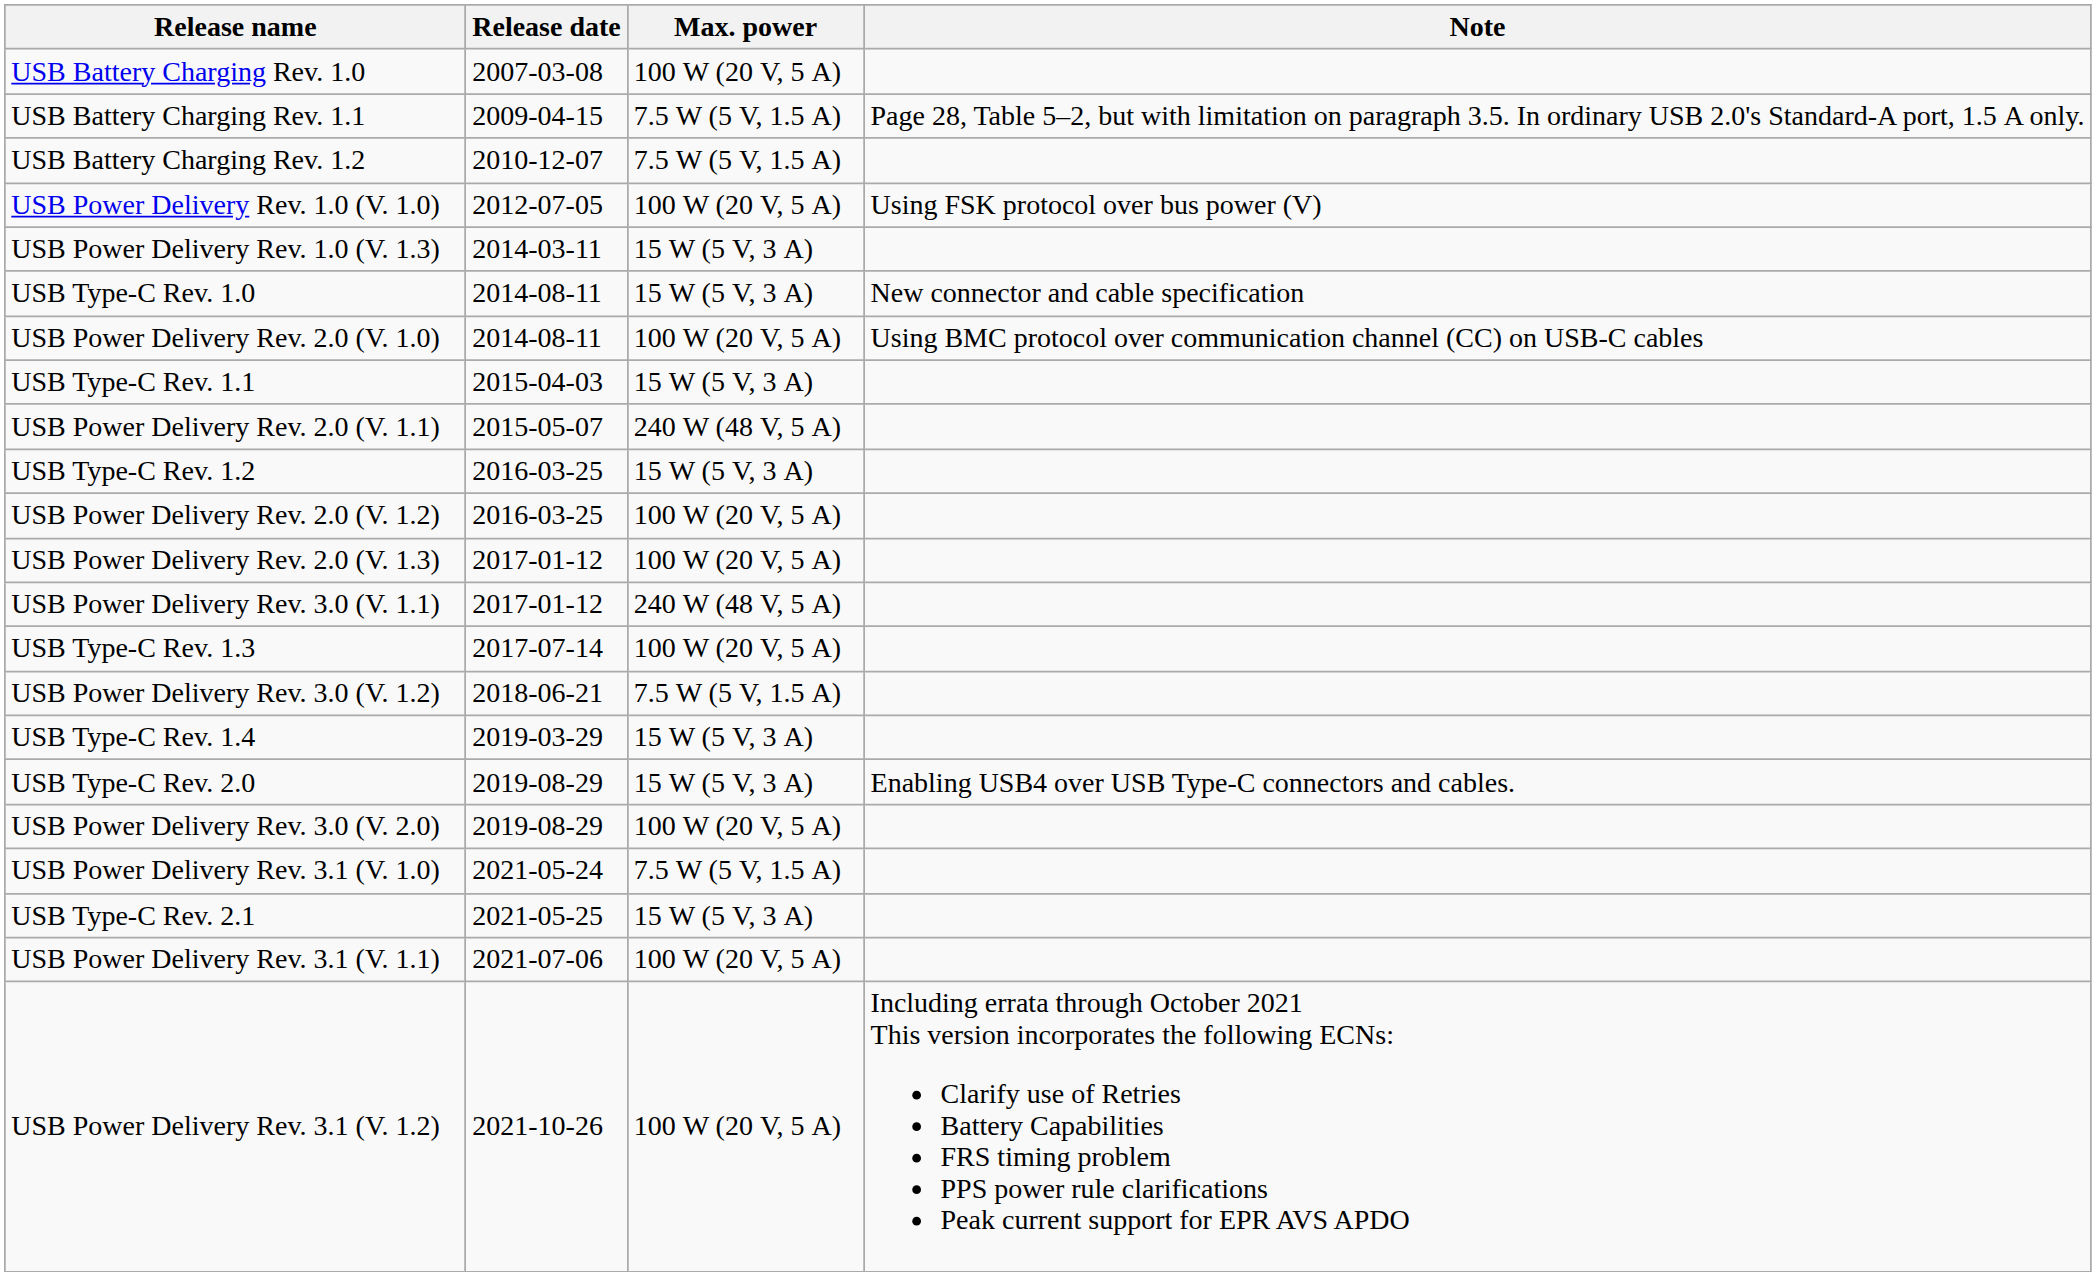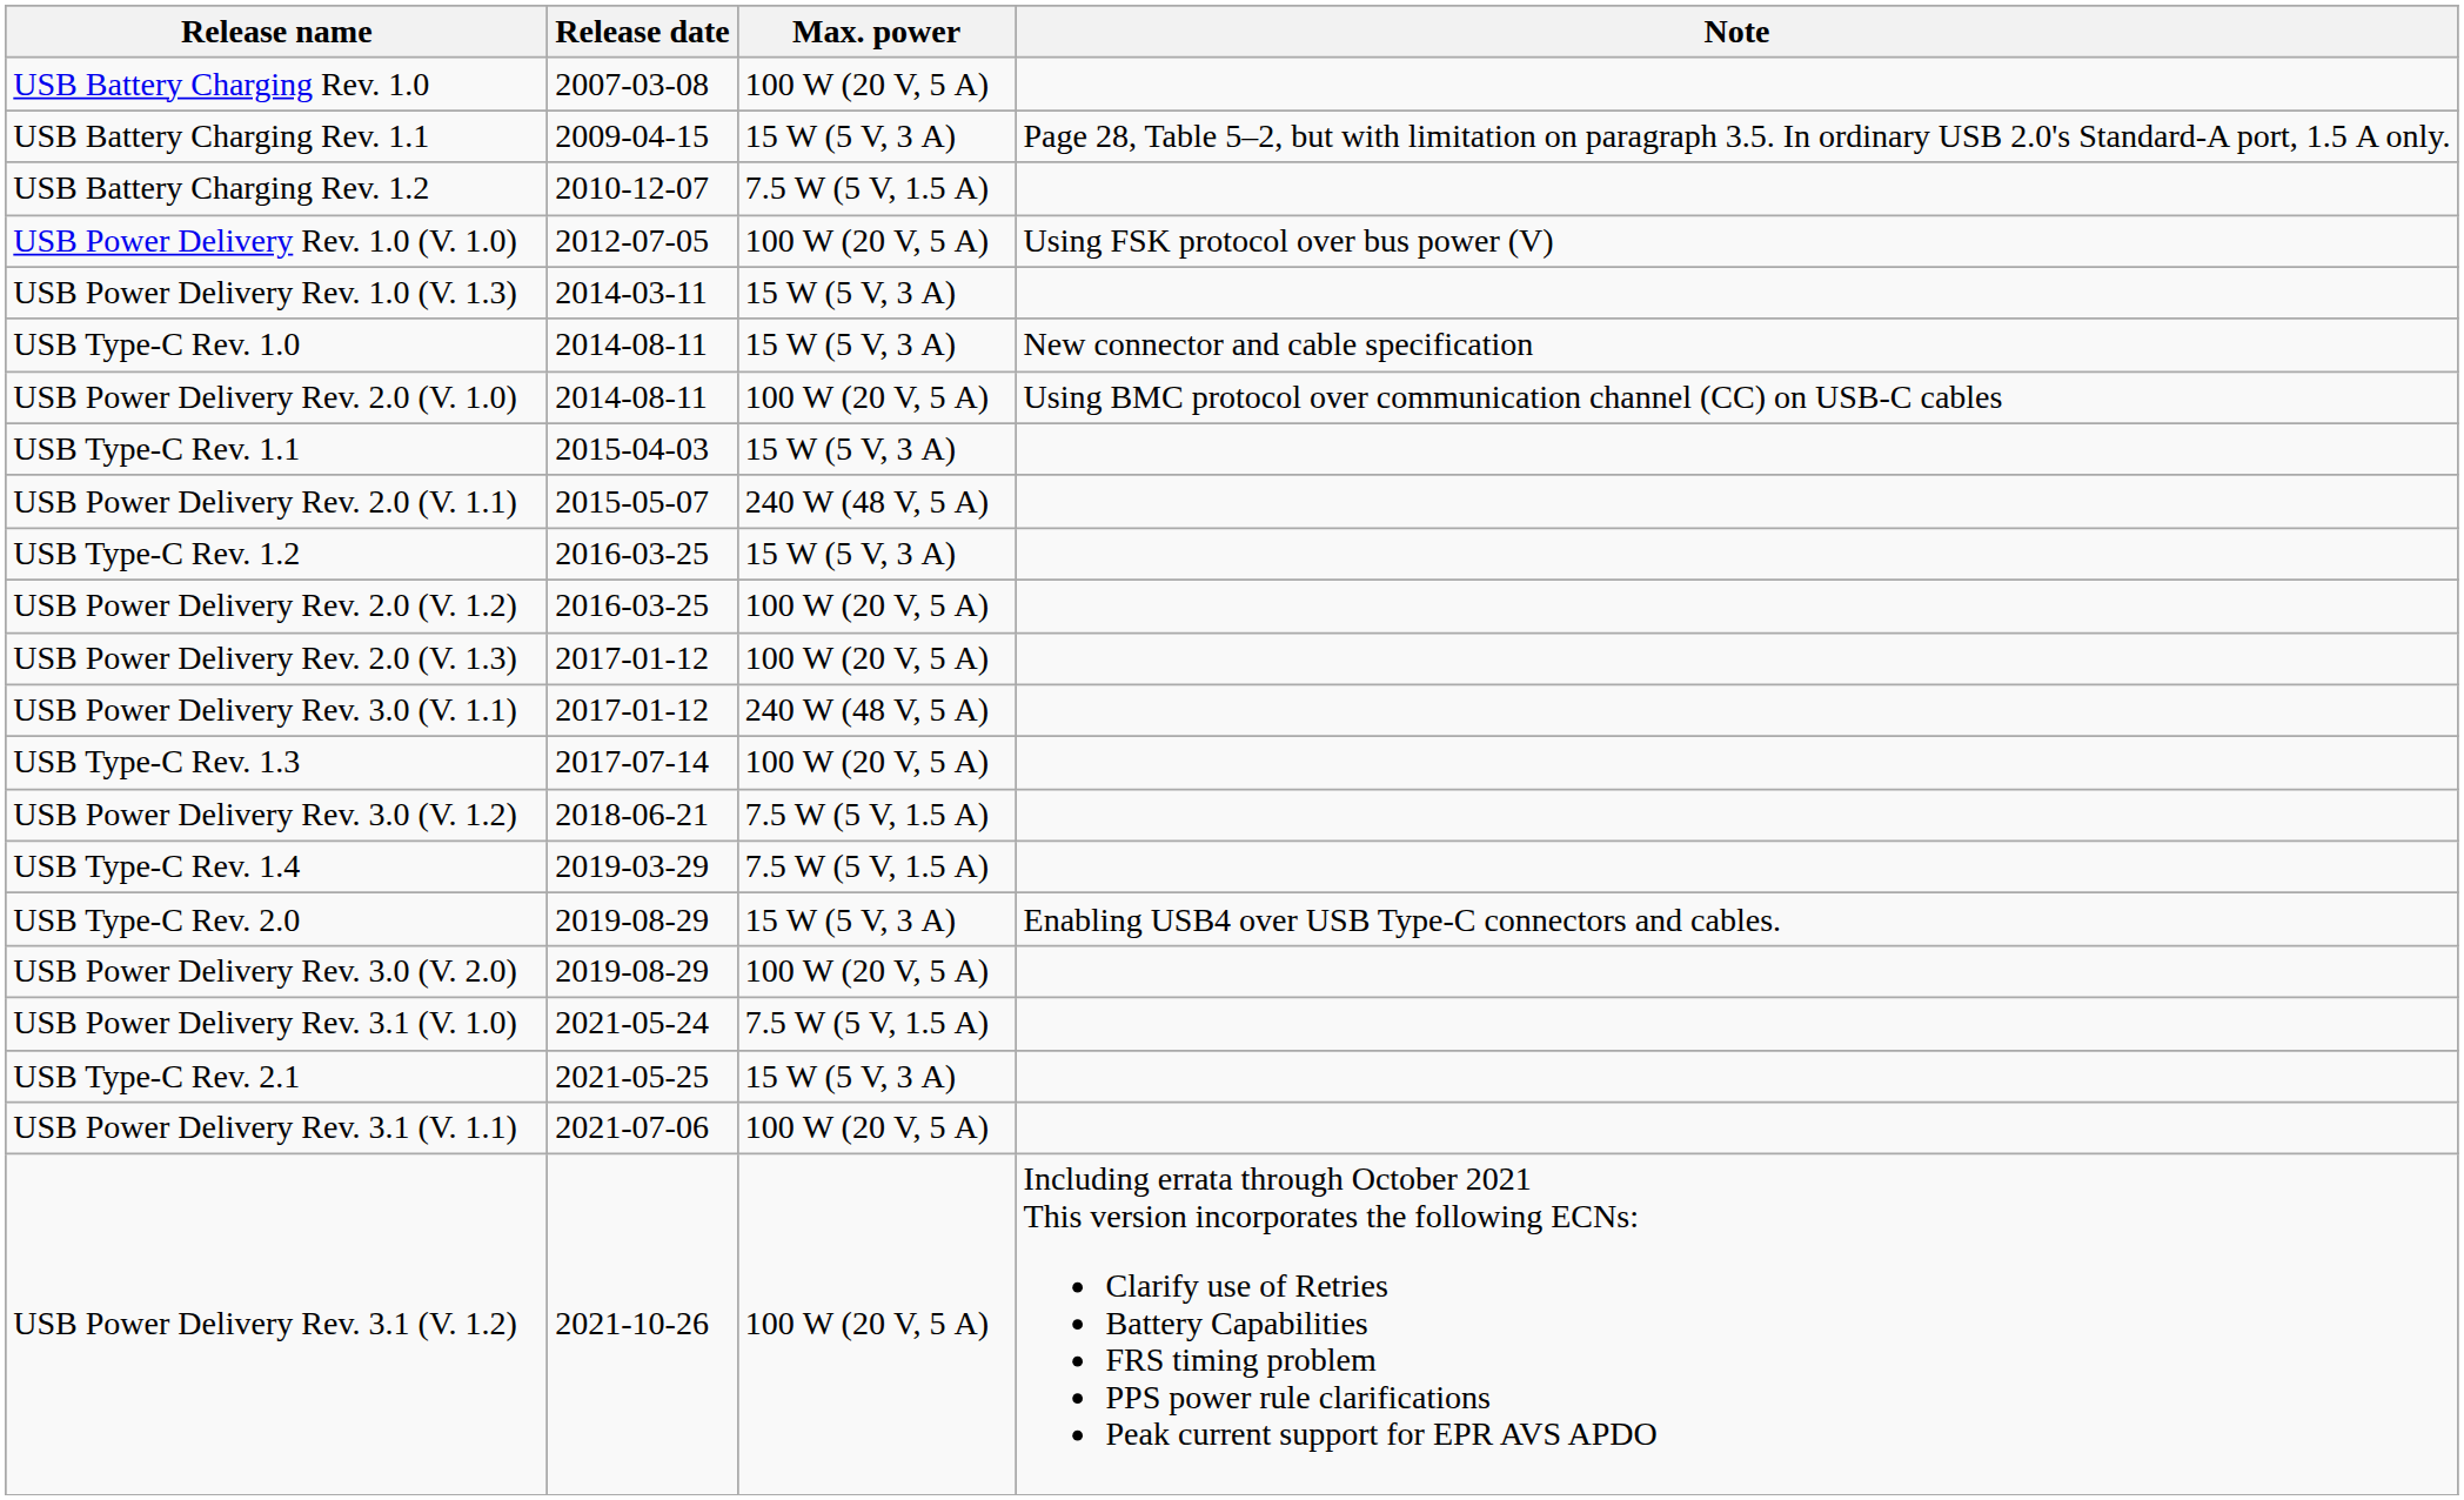USB Battery Charging Rev. 1.1 | Max. power: 7.5 W (5 V, 1.5 A) -> 15 W (5 V, 3 A)
USB Type-C Rev. 1.4 | Max. power: 15 W (5 V, 3 A) -> 7.5 W (5 V, 1.5 A)
